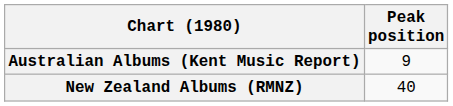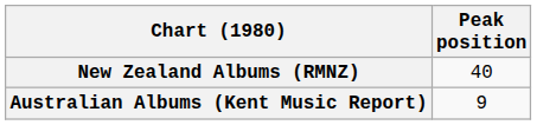rows swapped: Australian Albums (Kent Music Report) <-> New Zealand Albums (RMNZ)
